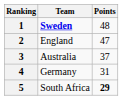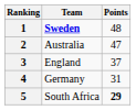2 | Team: England -> Australia
3 | Team: Australia -> England
